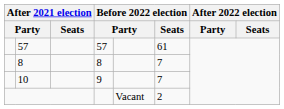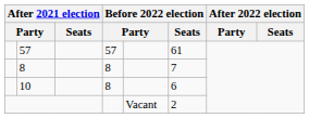10 | column 4: 9 -> 8
10 | Before 2022 election / Seats: 7 -> 6
